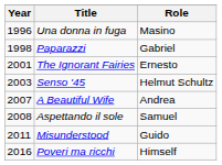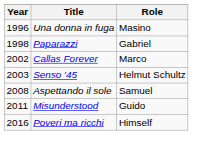- row: 2001 | The Ignorant Fairies | Ernesto
+ row: 2002 | Callas Forever | Marco
- row: 2007 | A Beautiful Wife | Andrea
